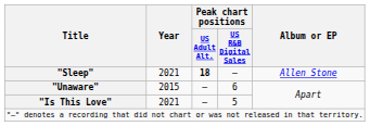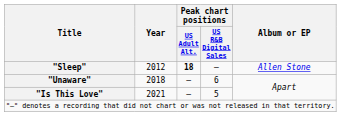"Sleep" | Year: 2021 -> 2012
"Unaware" | Year: 2015 -> 2018
